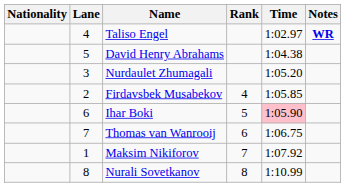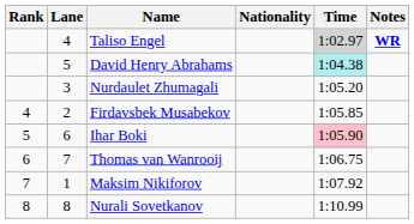columns swapped: Rank <-> Nationality
Taliso Engel | Time: no background -> lightgrey background
David Henry Abrahams | Time: no background -> paleturquoise background
